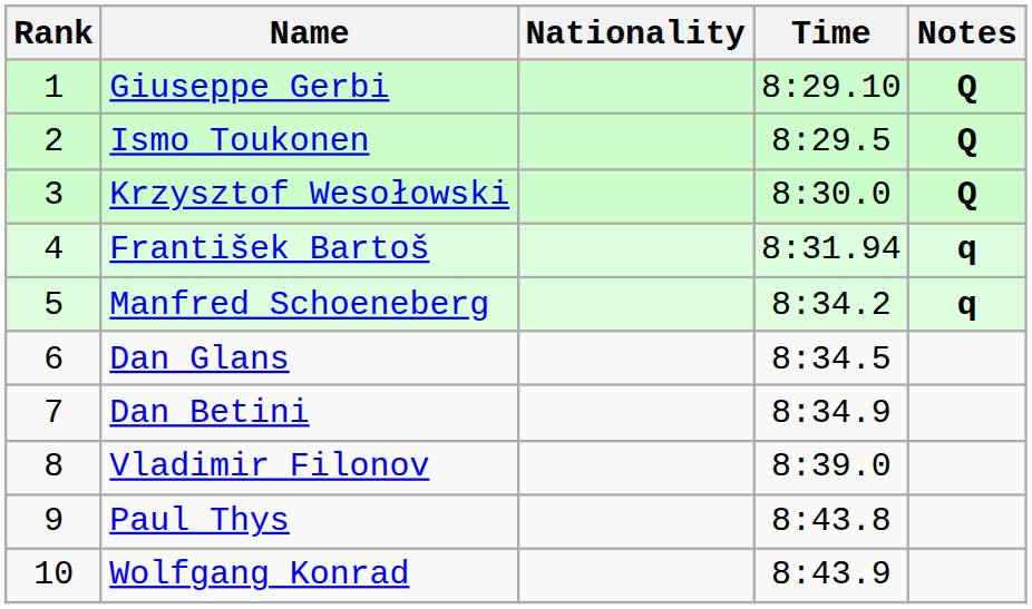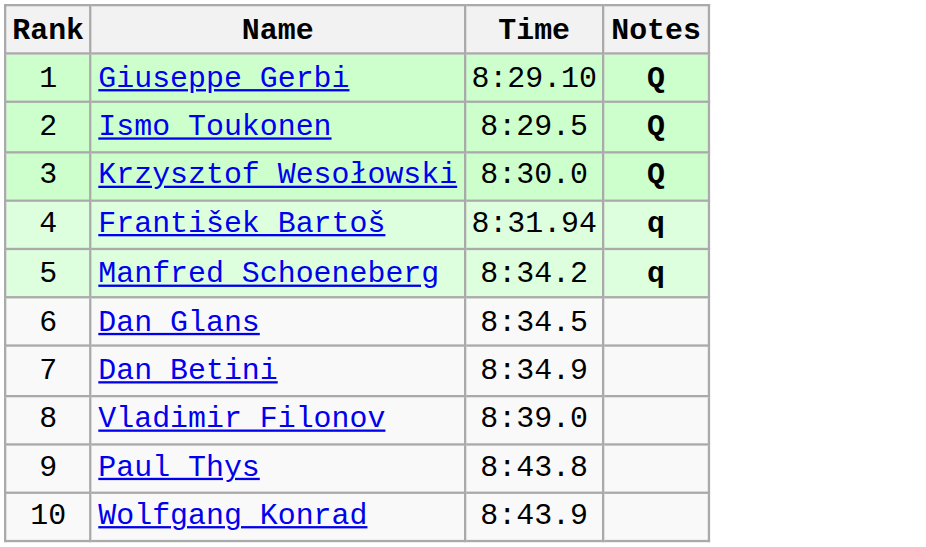- column: Nationality
